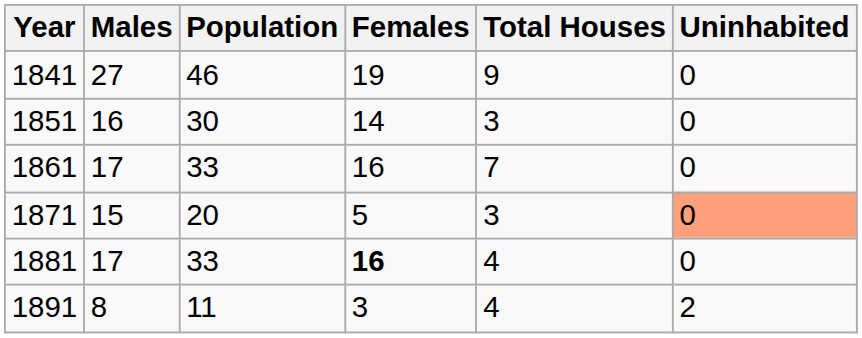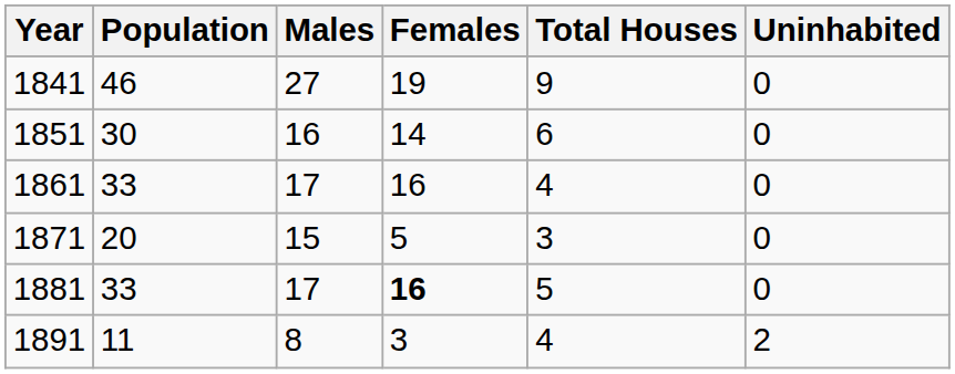columns swapped: Population <-> Males
1851 | Total Houses: 3 -> 6
1861 | Total Houses: 7 -> 4
1871 | Uninhabited: lightsalmon background -> no background
1881 | Total Houses: 4 -> 5
